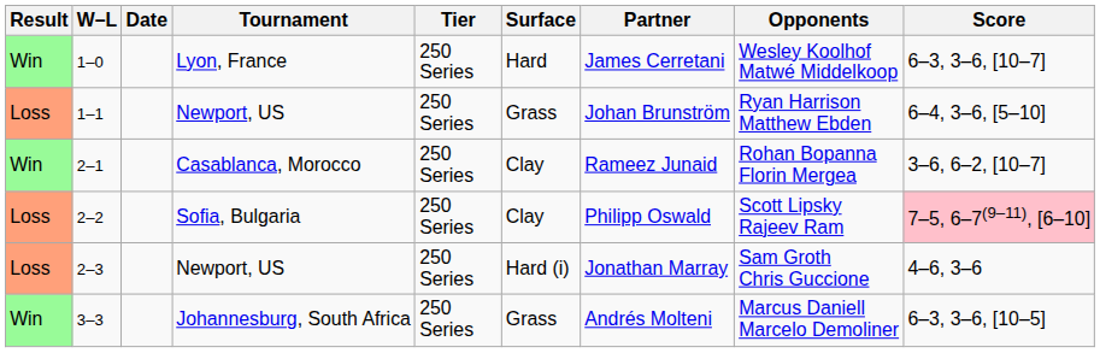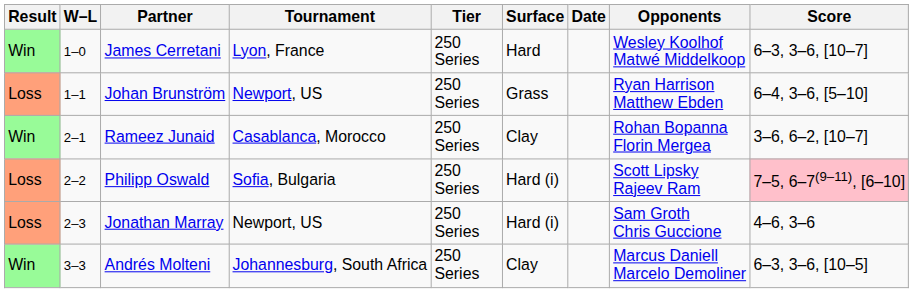columns swapped: Date <-> Partner
2–2 | Surface: Clay -> Hard (i)
3–3 | Surface: Grass -> Clay
